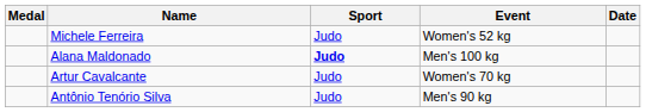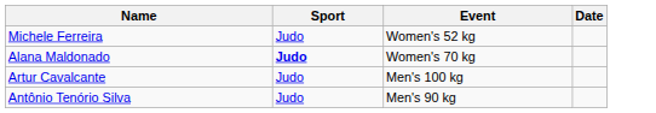- column: Medal
Alana Maldonado | Event: Men's 100 kg -> Women's 70 kg
Artur Cavalcante | Event: Women's 70 kg -> Men's 100 kg
